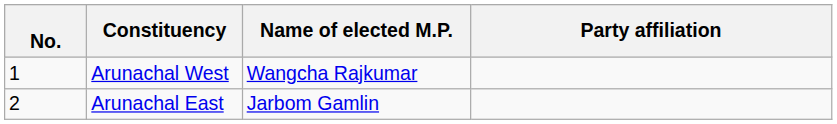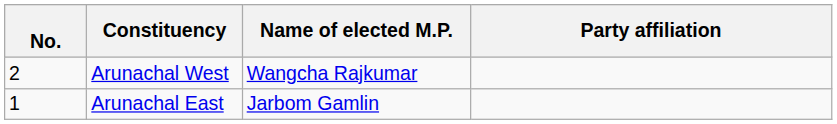Arunachal West | No.: 1 -> 2
Arunachal East | No.: 2 -> 1
